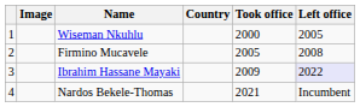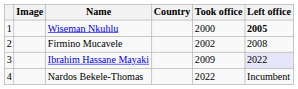Wiseman Nkuhlu | Left office: normal -> bold
Firmino Mucavele | Took office: 2005 -> 2002
Nardos Bekele-Thomas | Took office: 2021 -> 2022
